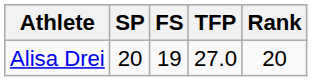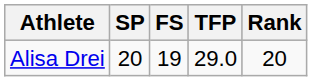Alisa Drei | TFP: 27.0 -> 29.0
